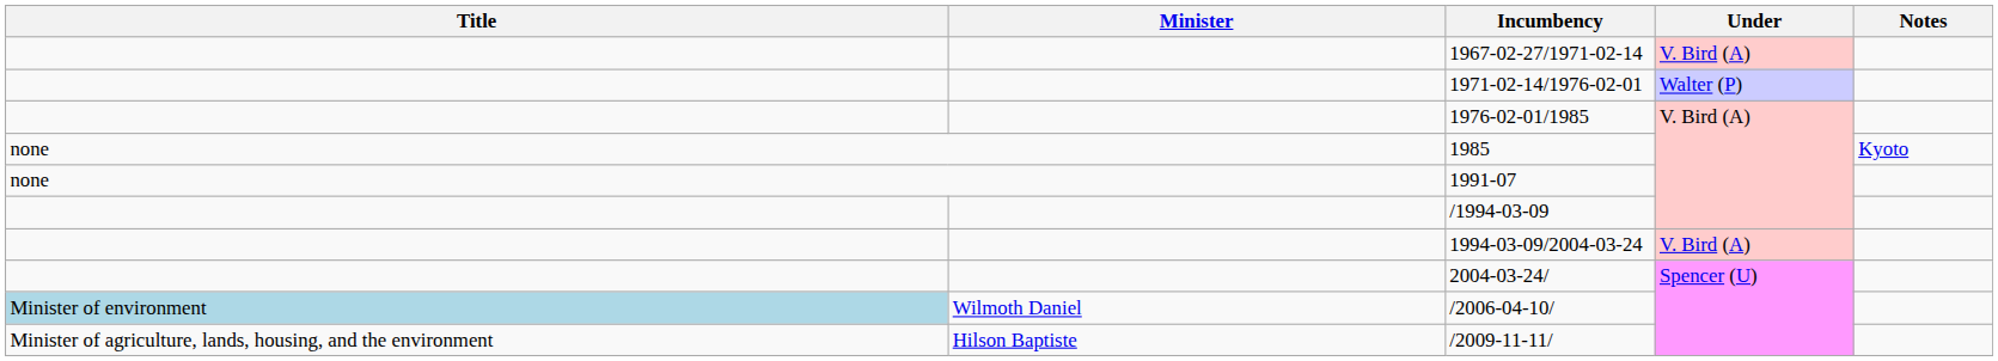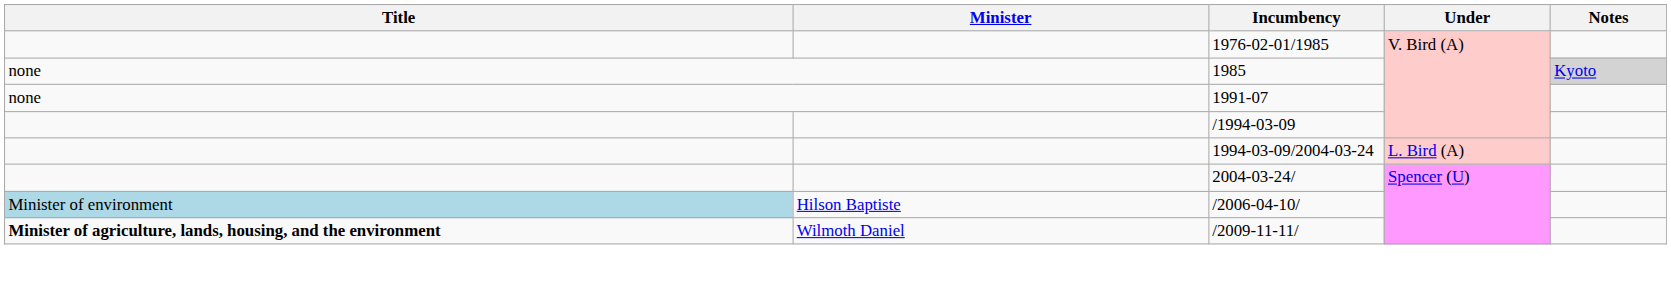- row: 1967-02-27/1971-02-14 | V. Bird (A)
- row: 1971-02-14/1976-02-01 | Walter (P)
1985 | Notes: no background -> lightgrey background
1994-03-09/2004-03-24 | Under: V. Bird (A) -> L. Bird (A)
/2006-04-10/ | Minister: Wilmoth Daniel -> Hilson Baptiste
/2009-11-11/ | Title: normal -> bold
/2009-11-11/ | Minister: Hilson Baptiste -> Wilmoth Daniel
